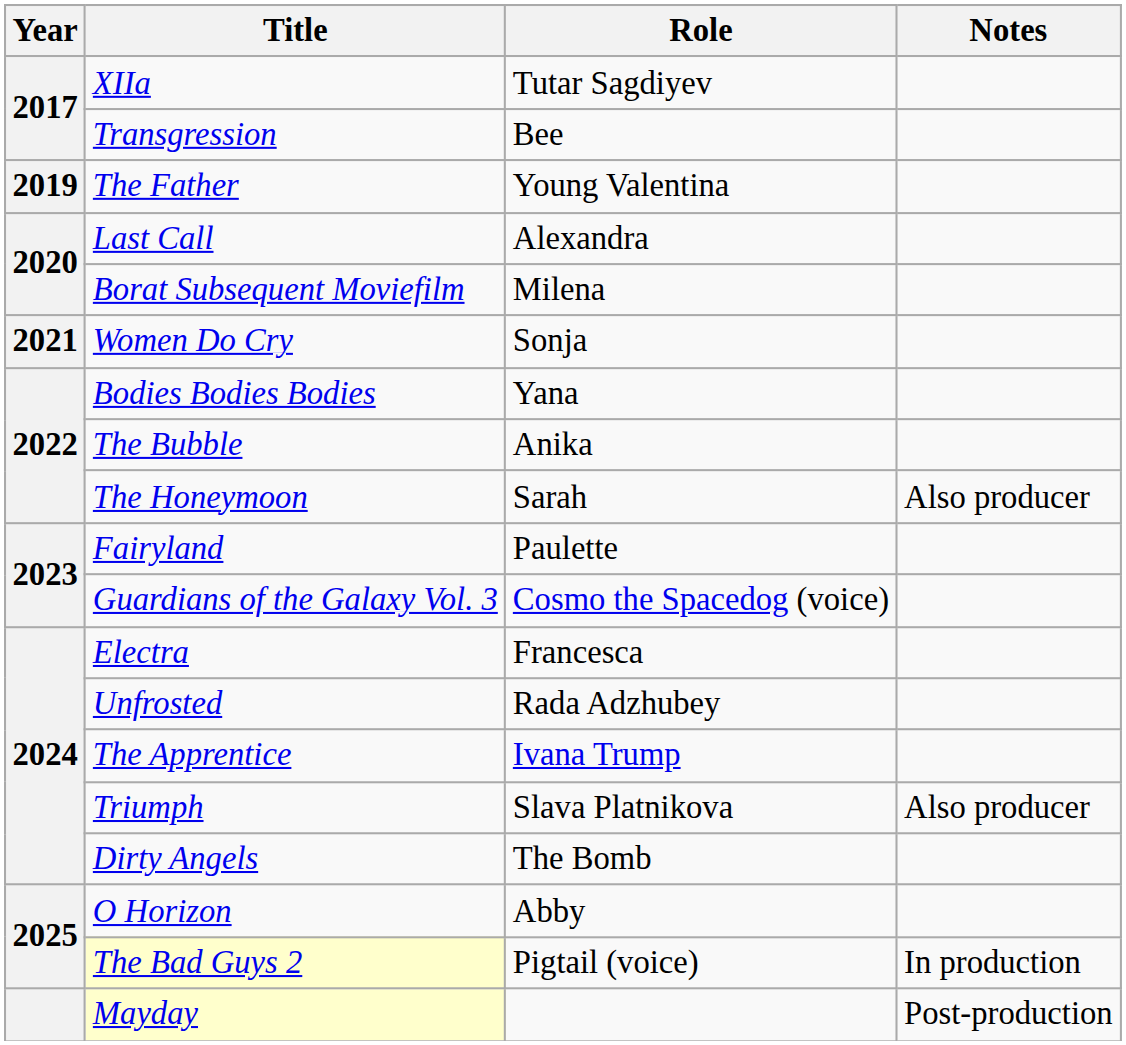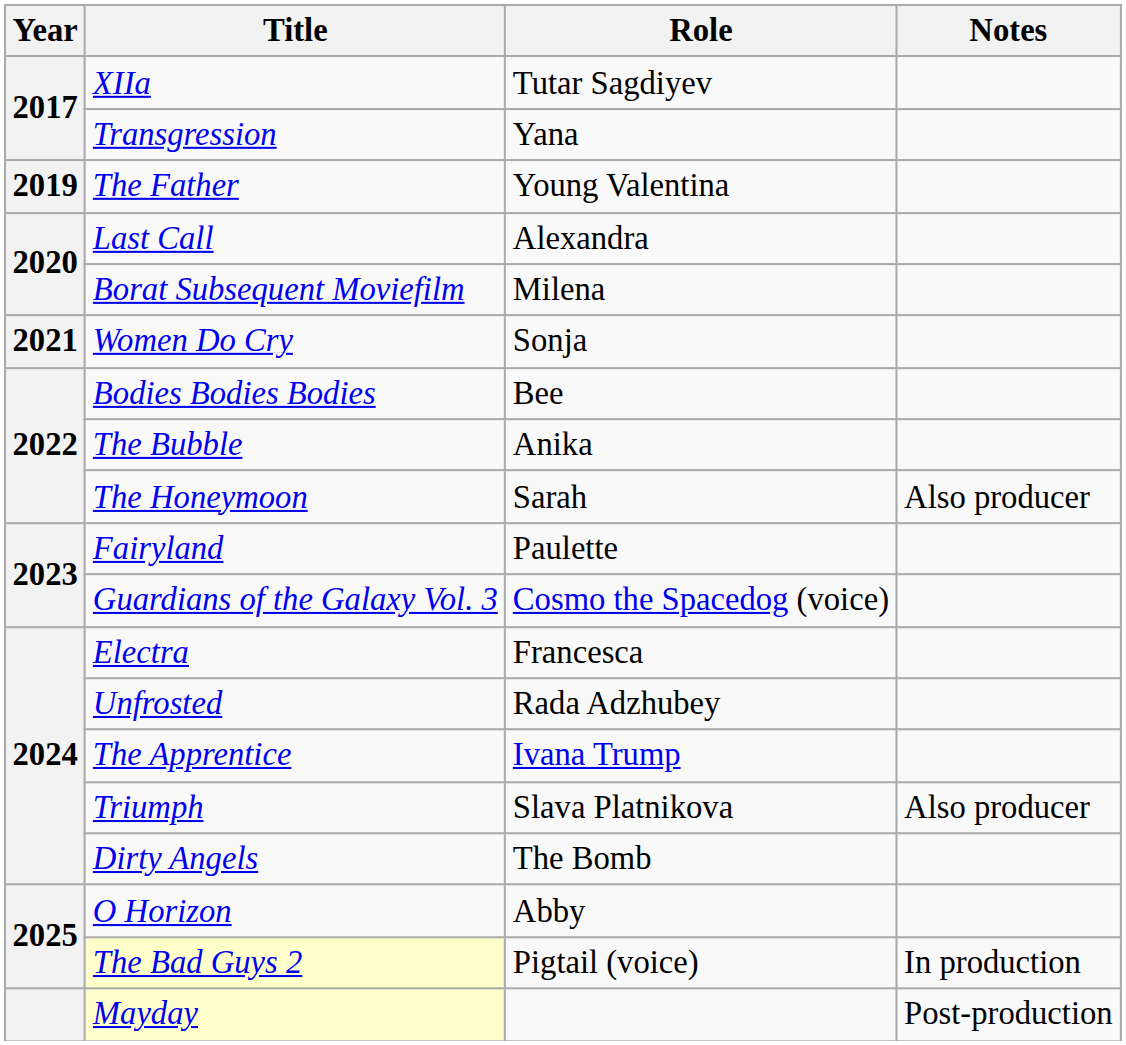Transgression | Role: Bee -> Yana
Bodies Bodies Bodies | Role: Yana -> Bee
